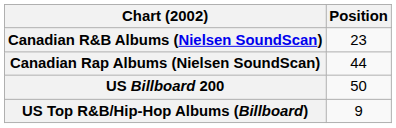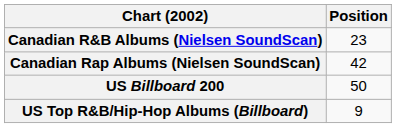Canadian Rap Albums (Nielsen SoundScan) | Position: 44 -> 42
